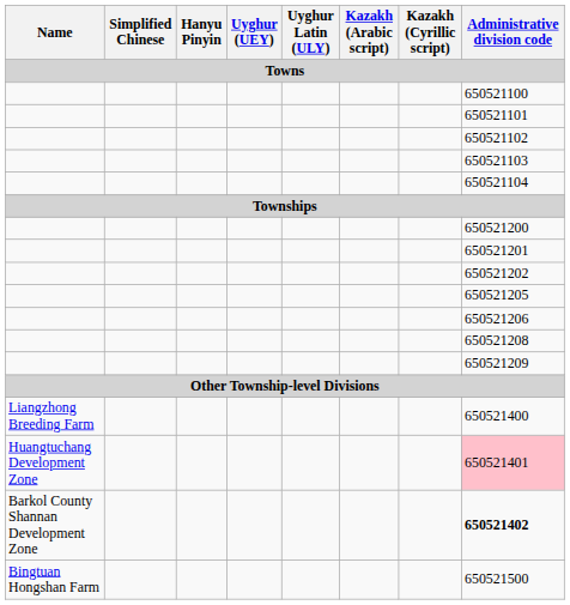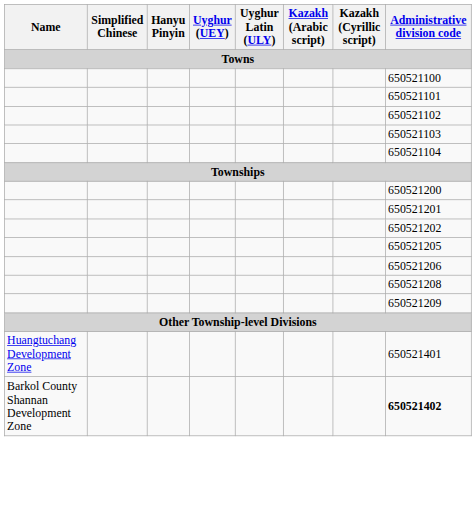- row: Liangzhong Breeding Farm | 650521400
Huangtuchang Development Zone | Administrative division code: pink background -> no background
- row: Bingtuan Hongshan Farm | 650521500
